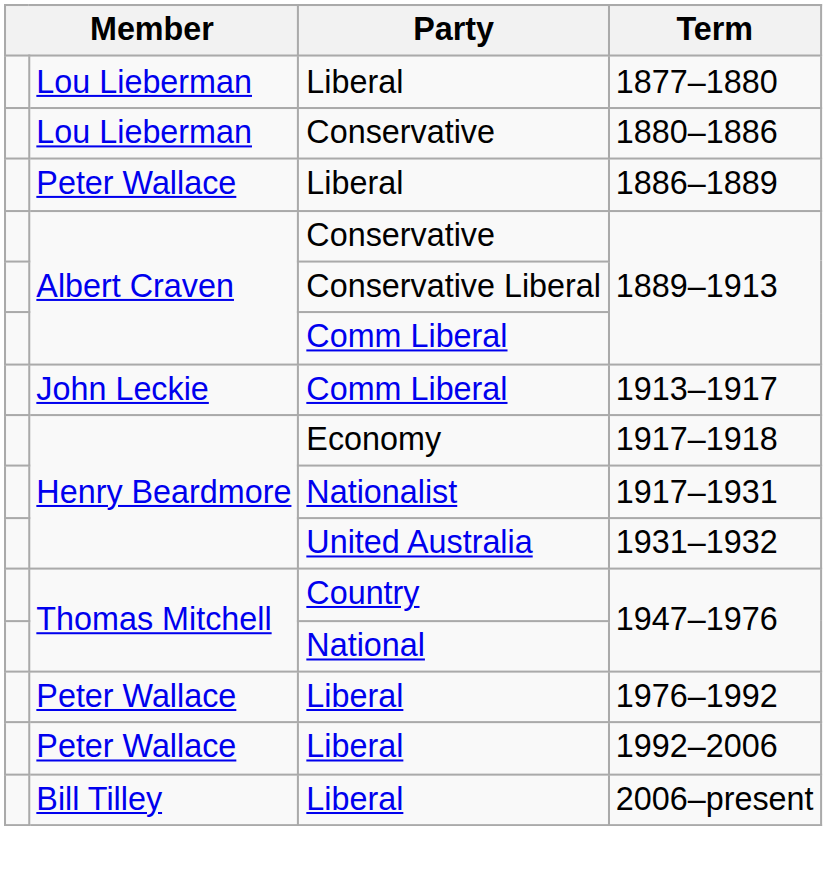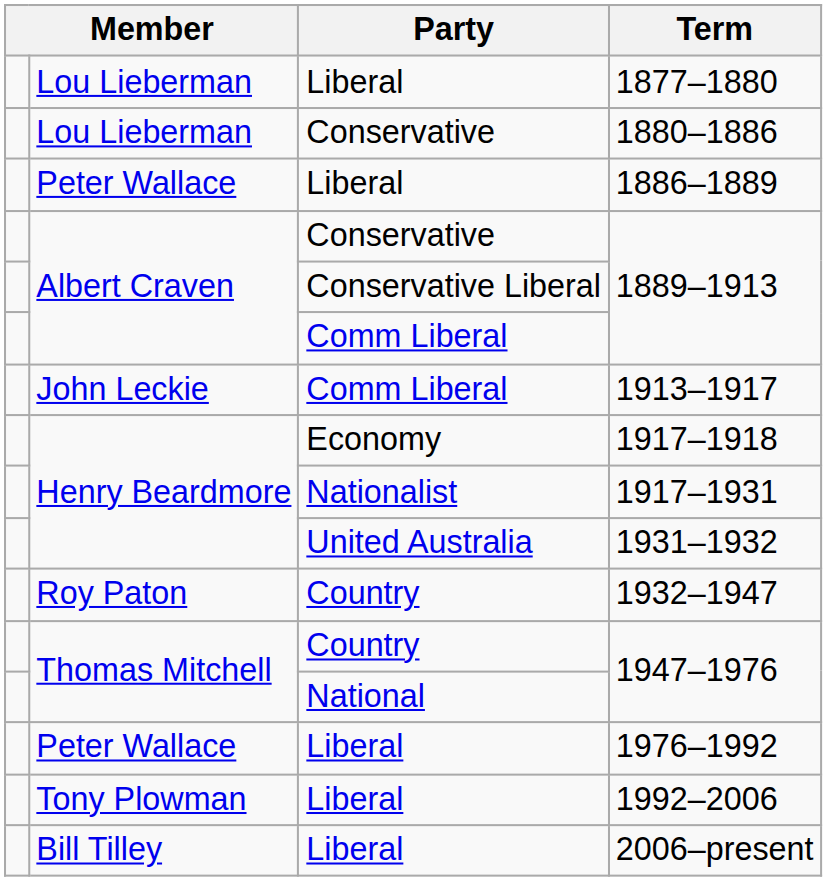+ row: Roy Paton | Country | 1932–1947
1992–2006 | column 2: Peter Wallace -> Tony Plowman
